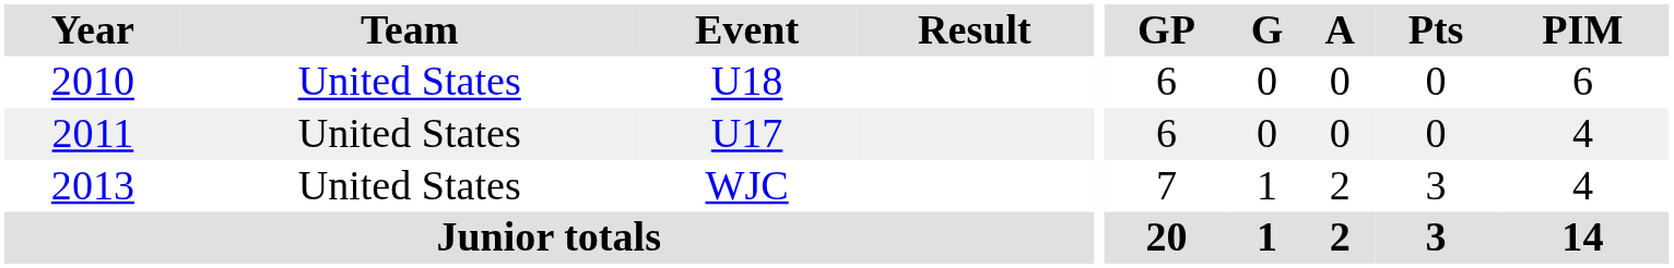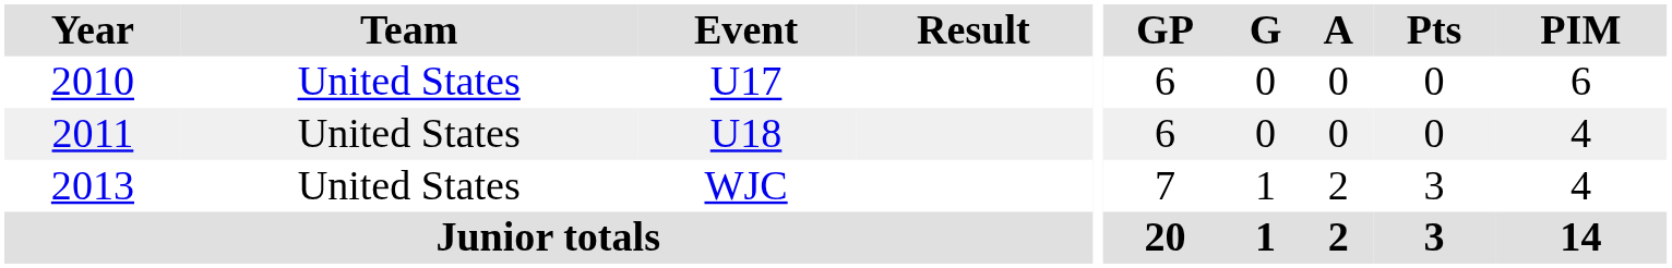2010 | Event: U18 -> U17
2011 | Event: U17 -> U18
